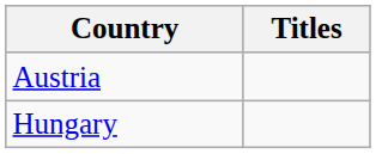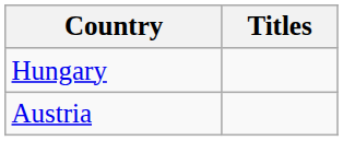rows swapped: Austria <-> Hungary
